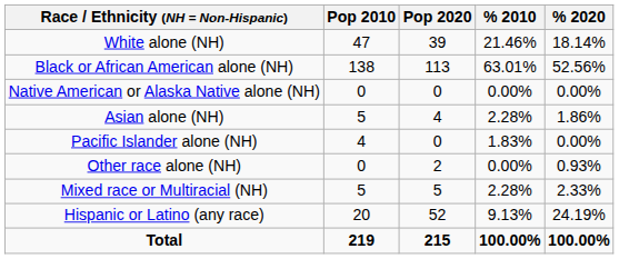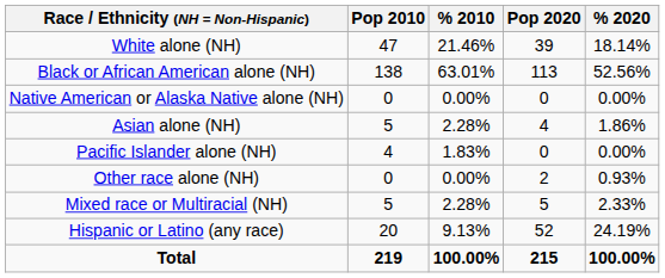columns swapped: Pop 2020 <-> % 2010
